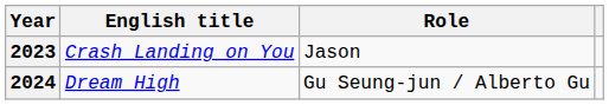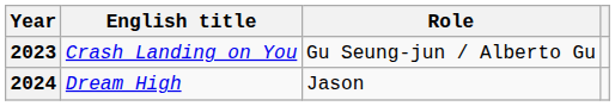2023 | Role: Jason -> Gu Seung-jun / Alberto Gu
2024 | Role: Gu Seung-jun / Alberto Gu -> Jason
